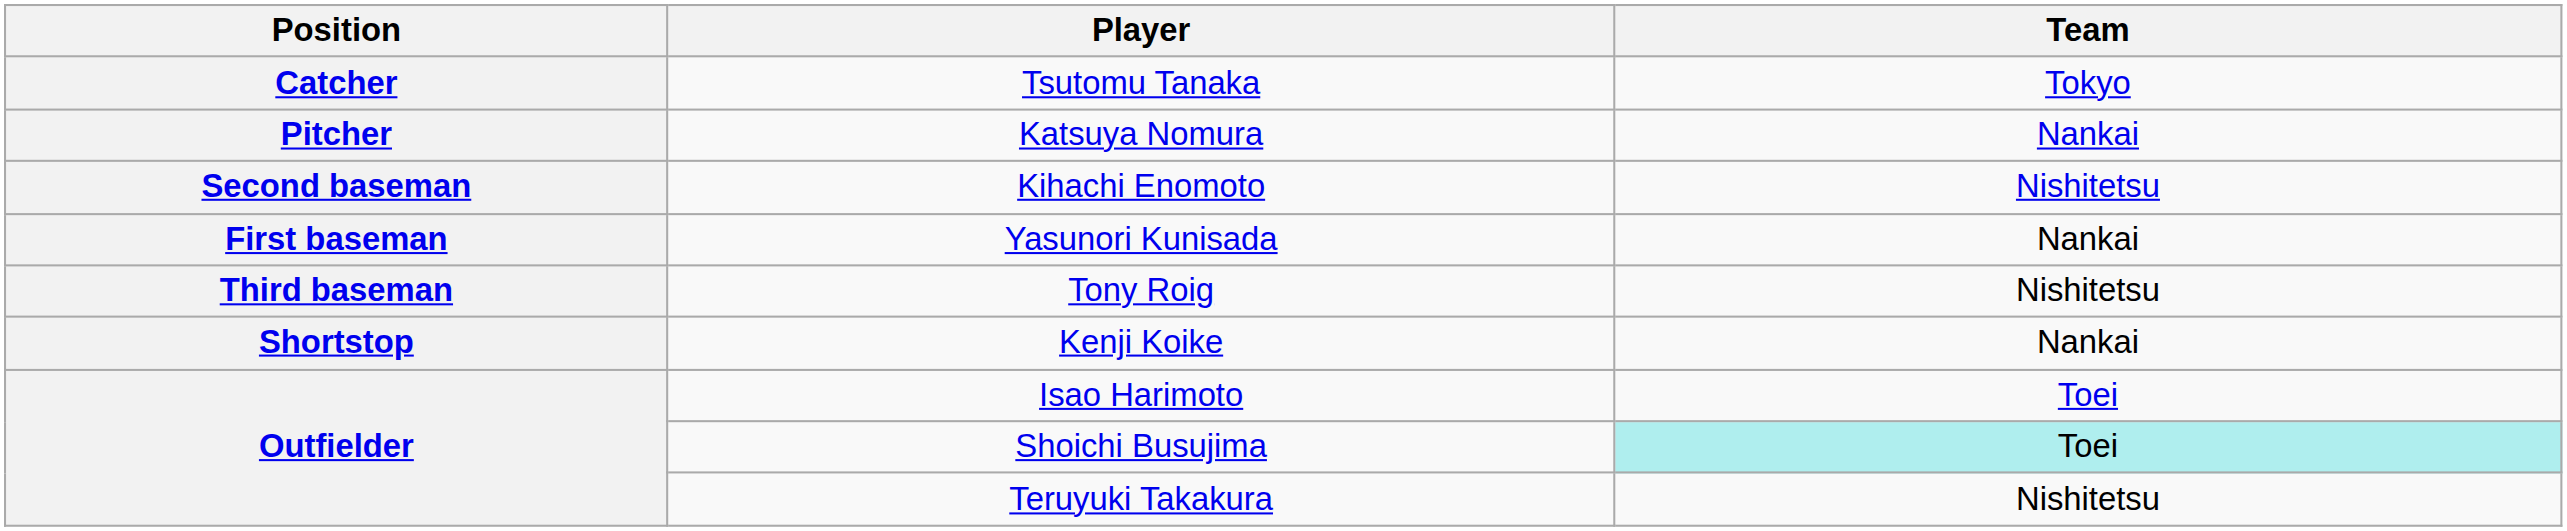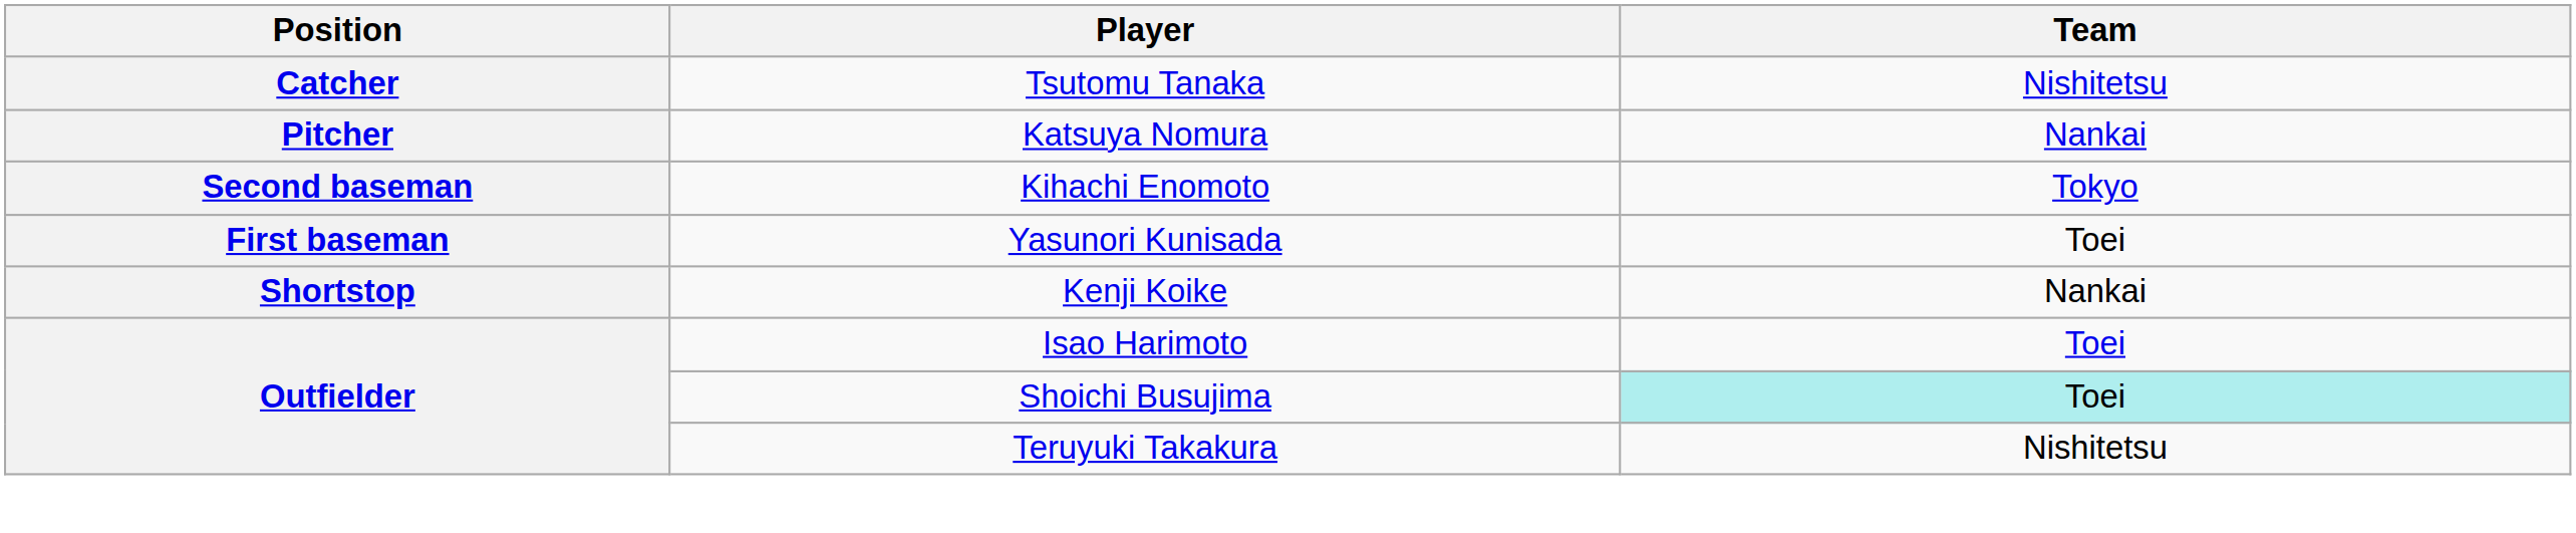Tsutomu Tanaka | Team: Tokyo -> Nishitetsu
Kihachi Enomoto | Team: Nishitetsu -> Tokyo
Yasunori Kunisada | Team: Nankai -> Toei
- row: Third baseman | Tony Roig | Nishitetsu
